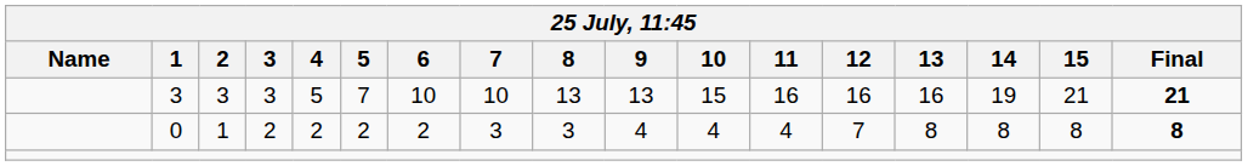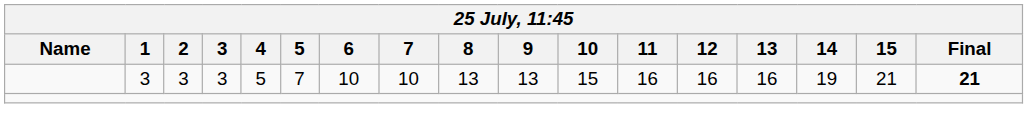- row: 0 | 1 | 2 | 2 | 2 | 2 | 3 | 3 | 4 | 4 | 4 | 7 | 8 | 8 | 8 | 8
